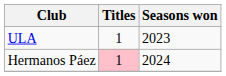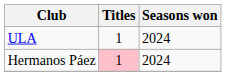ULA | Seasons won: 2023 -> 2024
